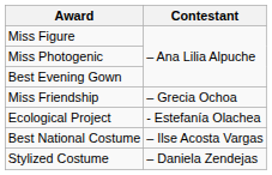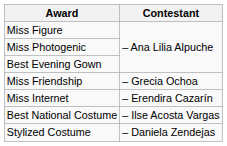+ row: Miss Internet | – Erendira Cazarín
- row: Ecological Project | - Estefanía Olachea
